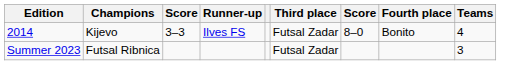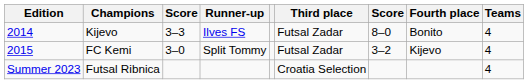+ row: 2015 | FC Kemi | 3–0 | Split Tommy | Futsal Zadar | 3–2 | Kijevo | 4
Futsal Ribnica | Third place: Futsal Zadar -> Croatia Selection
Futsal Ribnica | Teams: 3 -> 4
